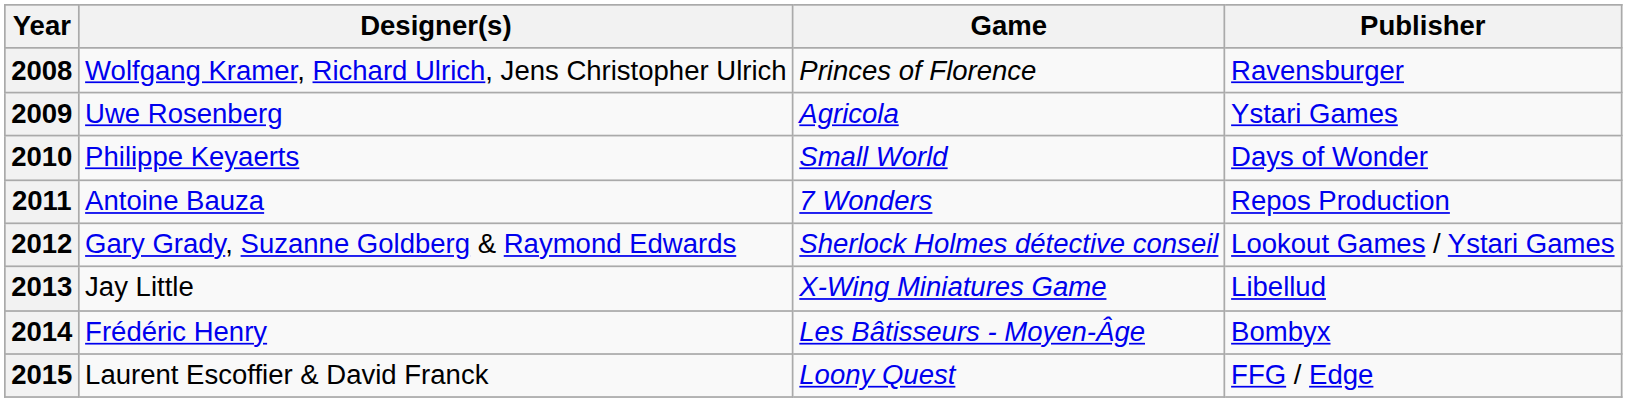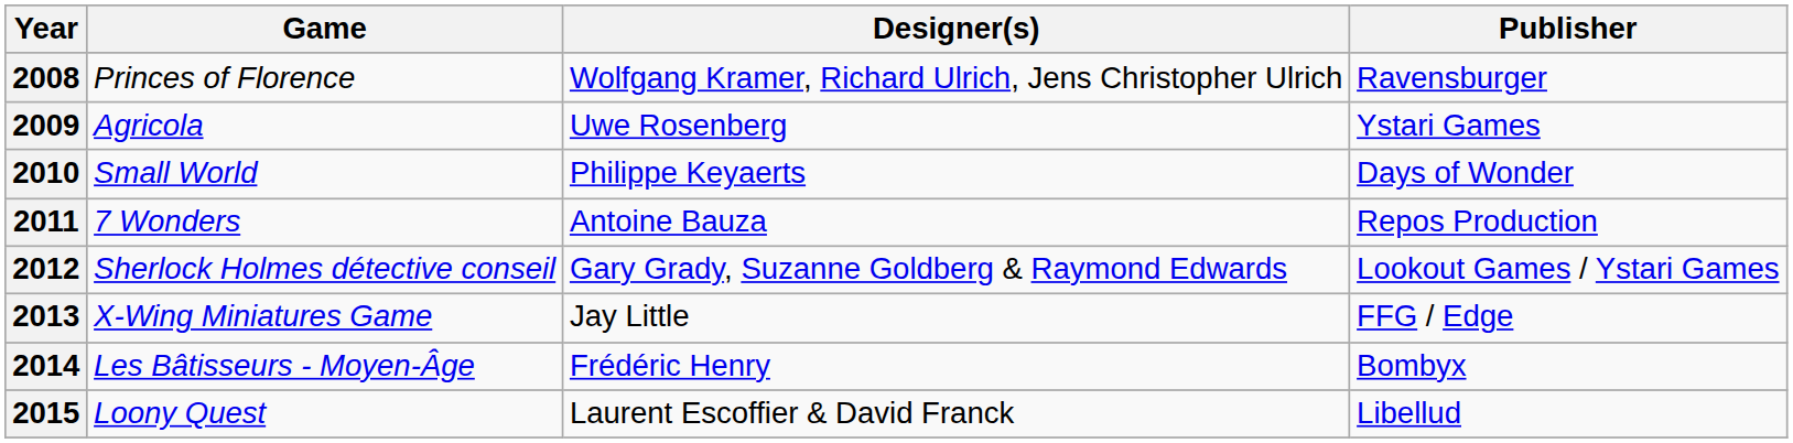columns swapped: Game <-> Designer(s)
2013 | Publisher: Libellud -> FFG / Edge
2015 | Publisher: FFG / Edge -> Libellud
